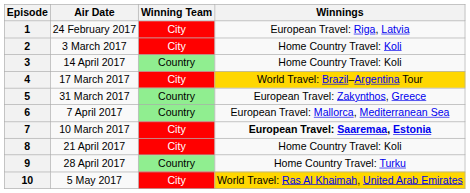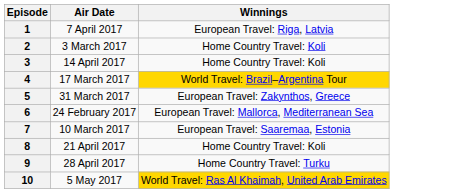- column: Winning Team | City | City | Country | City | Country | Country | City | City | Country | City
1 | Air Date: 24 February 2017 -> 7 April 2017
6 | Air Date: 7 April 2017 -> 24 February 2017
7 | Winnings: bold -> normal
